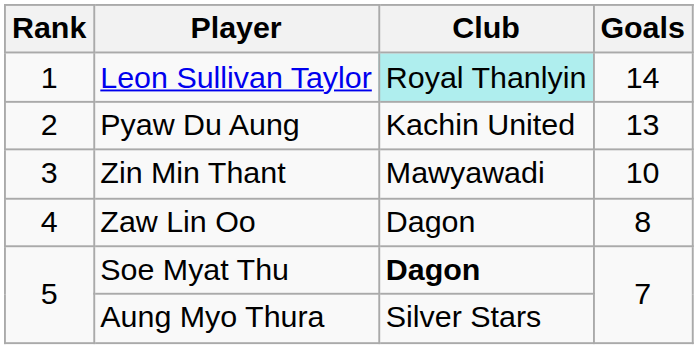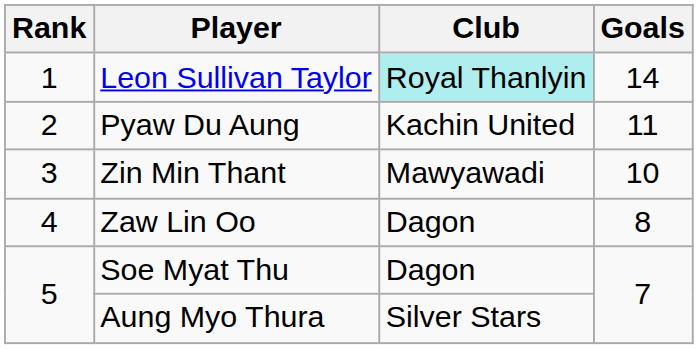Pyaw Du Aung | Goals: 13 -> 11
Soe Myat Thu | Club: bold -> normal
